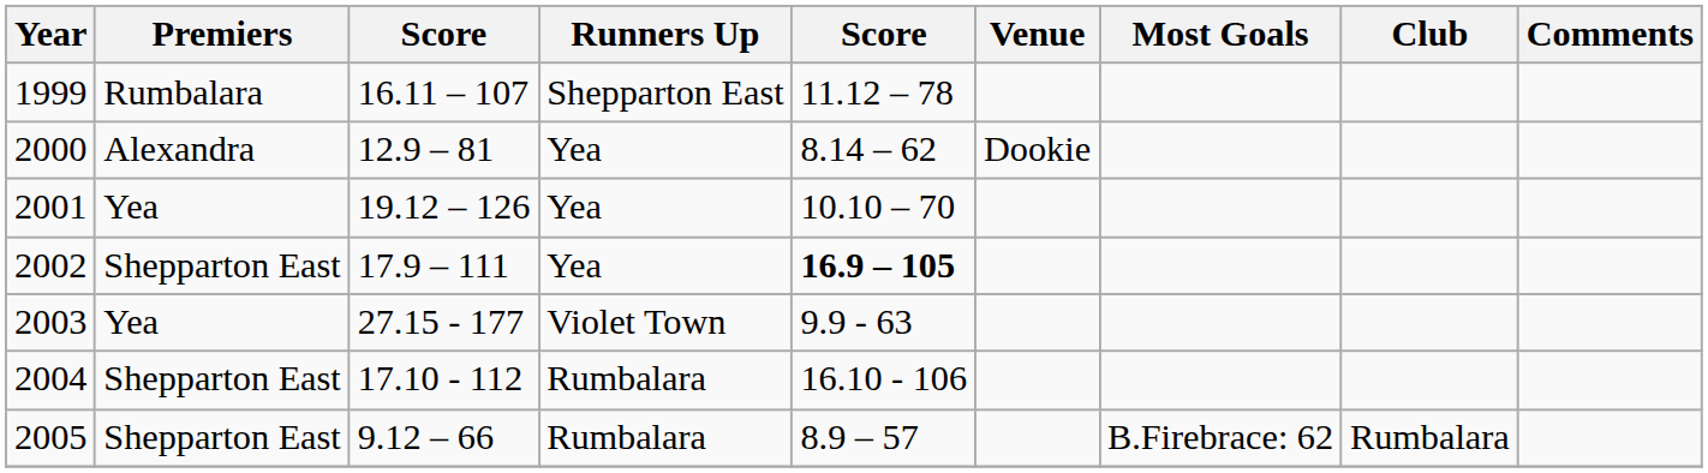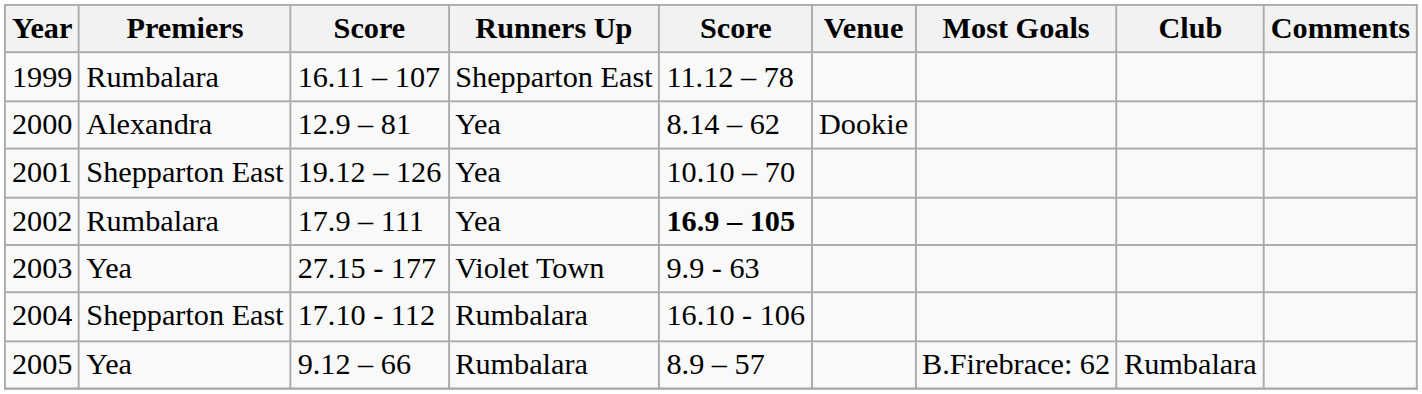2001 | Premiers: Yea -> Shepparton East
2002 | Premiers: Shepparton East -> Rumbalara
2005 | Premiers: Shepparton East -> Yea
